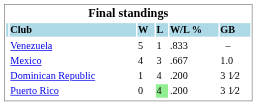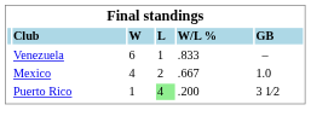Venezuela | column 3: 5 -> 6
Mexico | column 4: 3 -> 2
- row: Dominican Republic | 1 | 4 | .200 | 3 1⁄2
Puerto Rico | column 3: 0 -> 1
